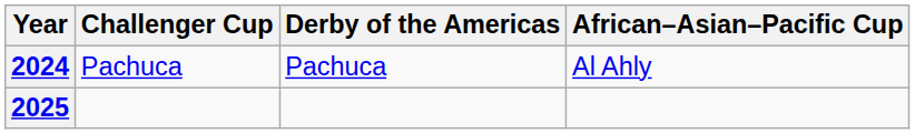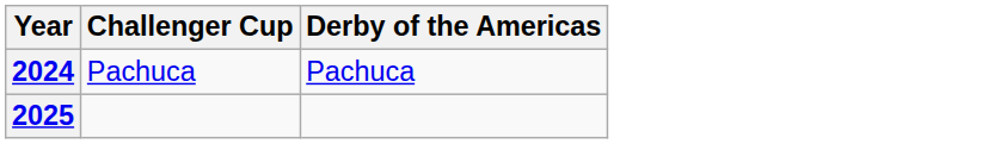- column: African–Asian–Pacific Cup | Al Ahly
